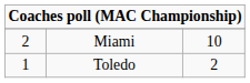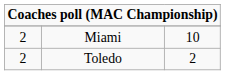Toledo | column 1: 1 -> 2
